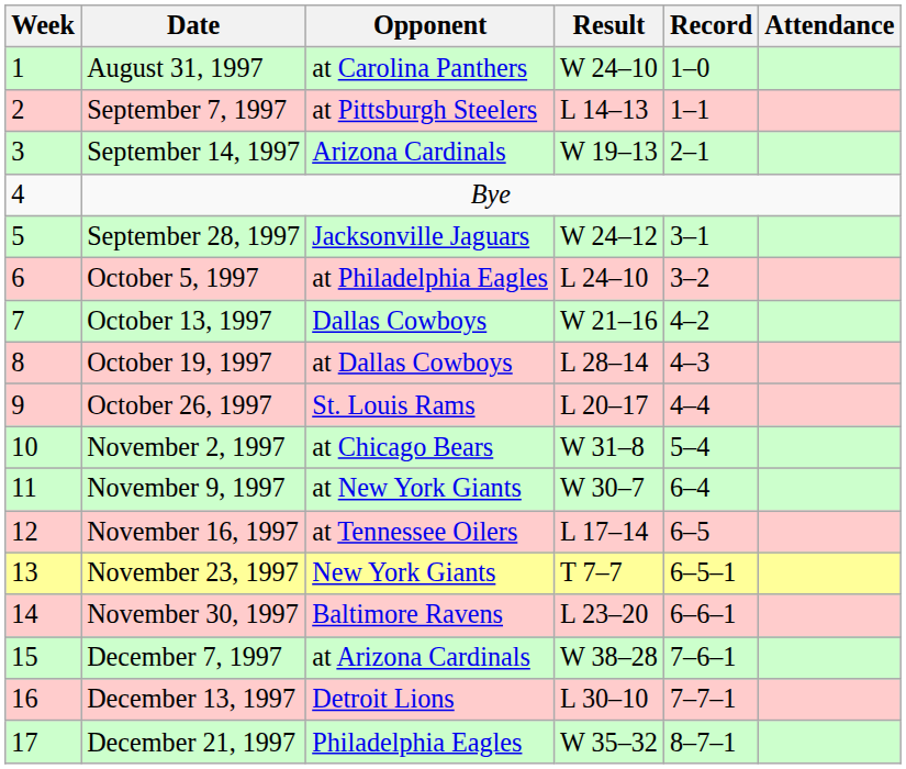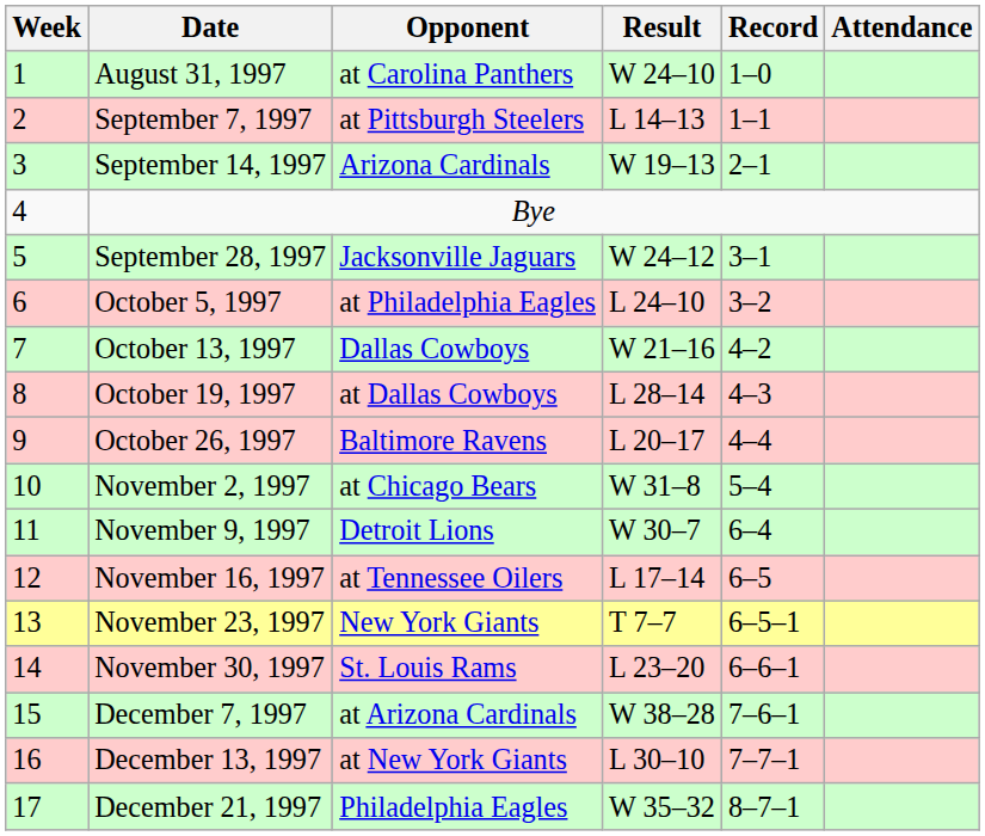October 26, 1997 | Opponent: St. Louis Rams -> Baltimore Ravens
November 9, 1997 | Opponent: at New York Giants -> Detroit Lions
November 30, 1997 | Opponent: Baltimore Ravens -> St. Louis Rams
December 13, 1997 | Opponent: Detroit Lions -> at New York Giants
